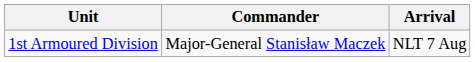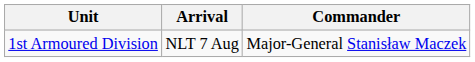columns swapped: Arrival <-> Commander
